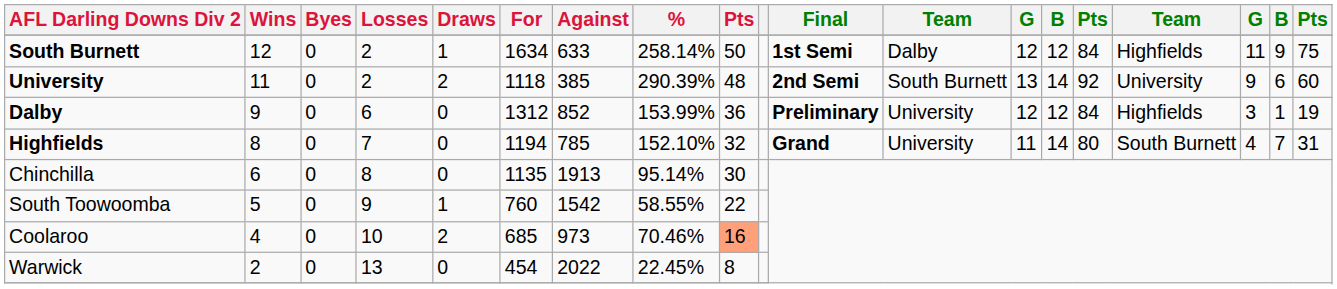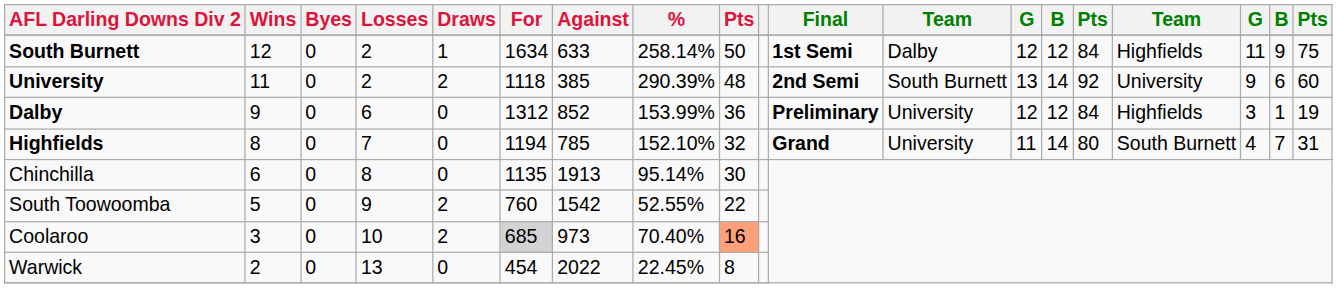South Toowoomba | Draws: 1 -> 2
South Toowoomba | %: 58.55% -> 52.55%
Coolaroo | Wins: 4 -> 3
Coolaroo | For: no background -> lightgrey background
Coolaroo | %: 70.46% -> 70.40%
